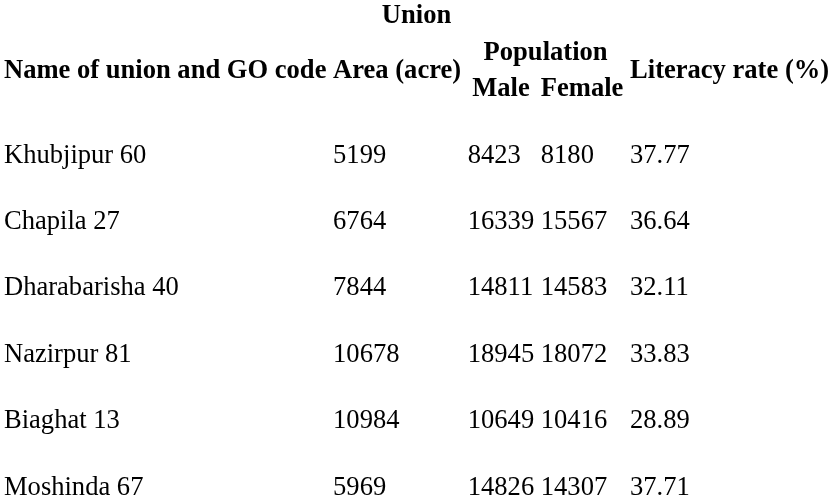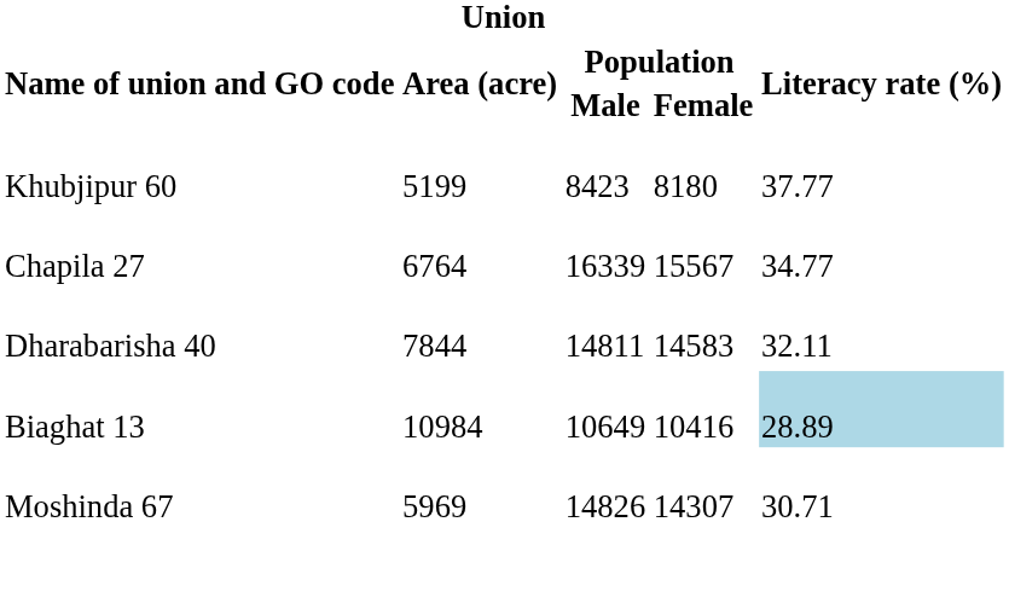Chapila 27 | Literacy rate (%): 36.64 -> 34.77
- row: Nazirpur 81 | 10678 | 18945 | 18072 | 33.83
Biaghat 13 | Literacy rate (%): no background -> lightblue background
Moshinda 67 | Literacy rate (%): 37.71 -> 30.71
